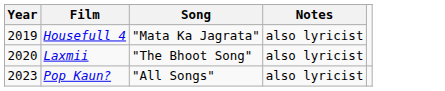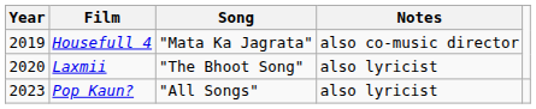Housefull 4 | Notes: also lyricist -> also co-music director
